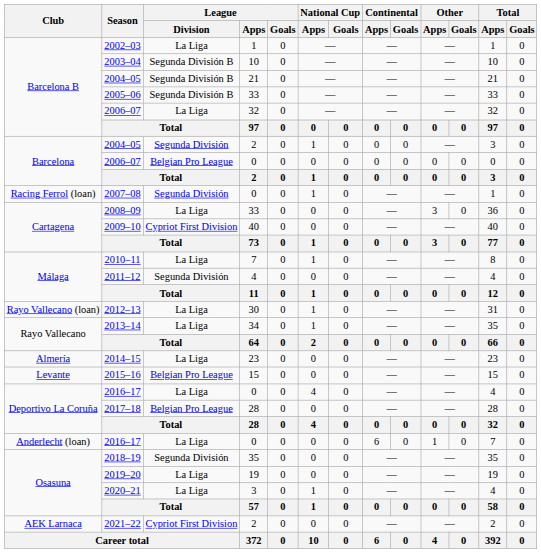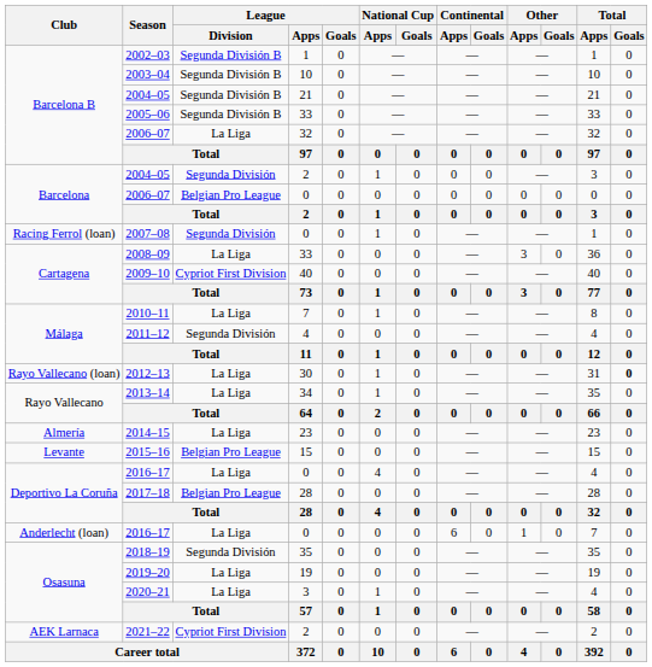2002–03 | League / Division: La Liga -> Segunda División B
2012–13 | Total / Goals: normal -> bold
